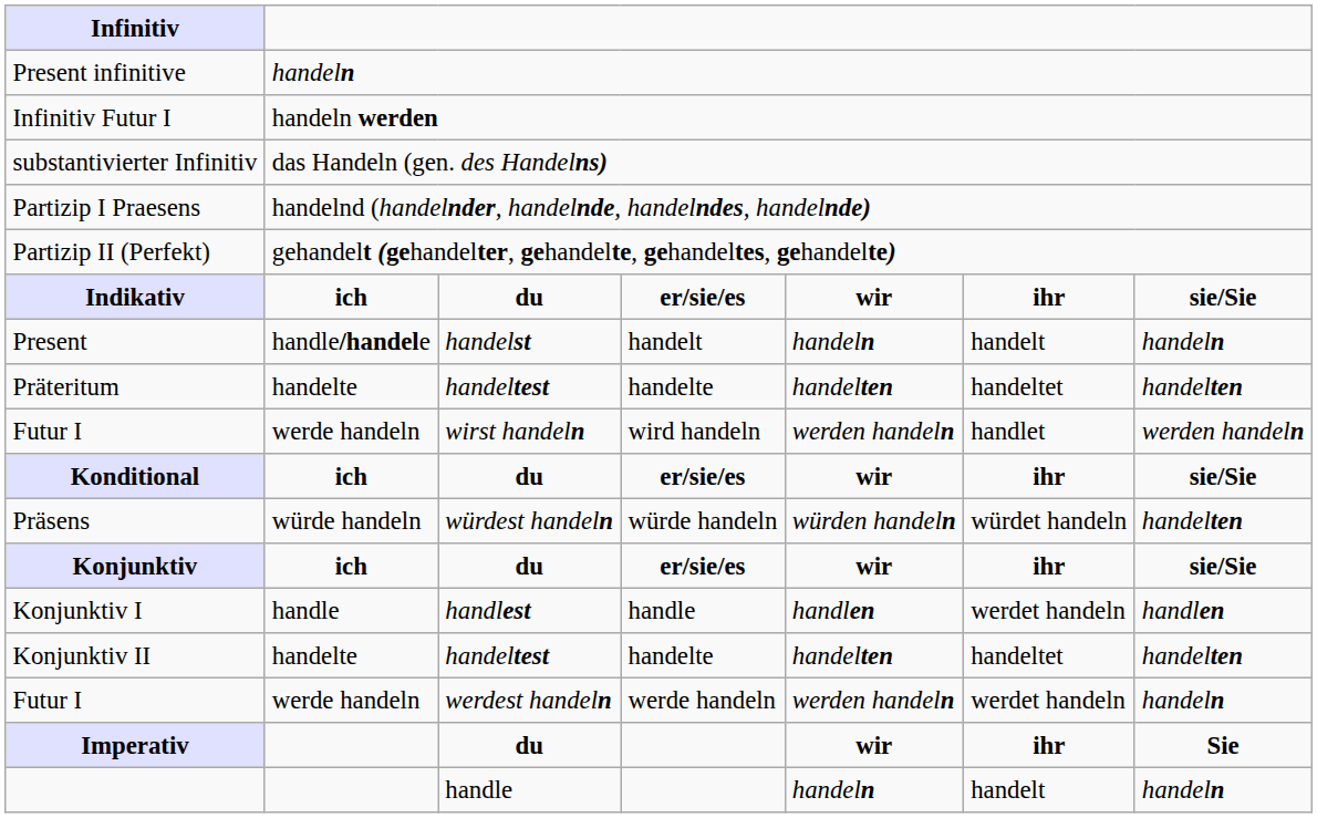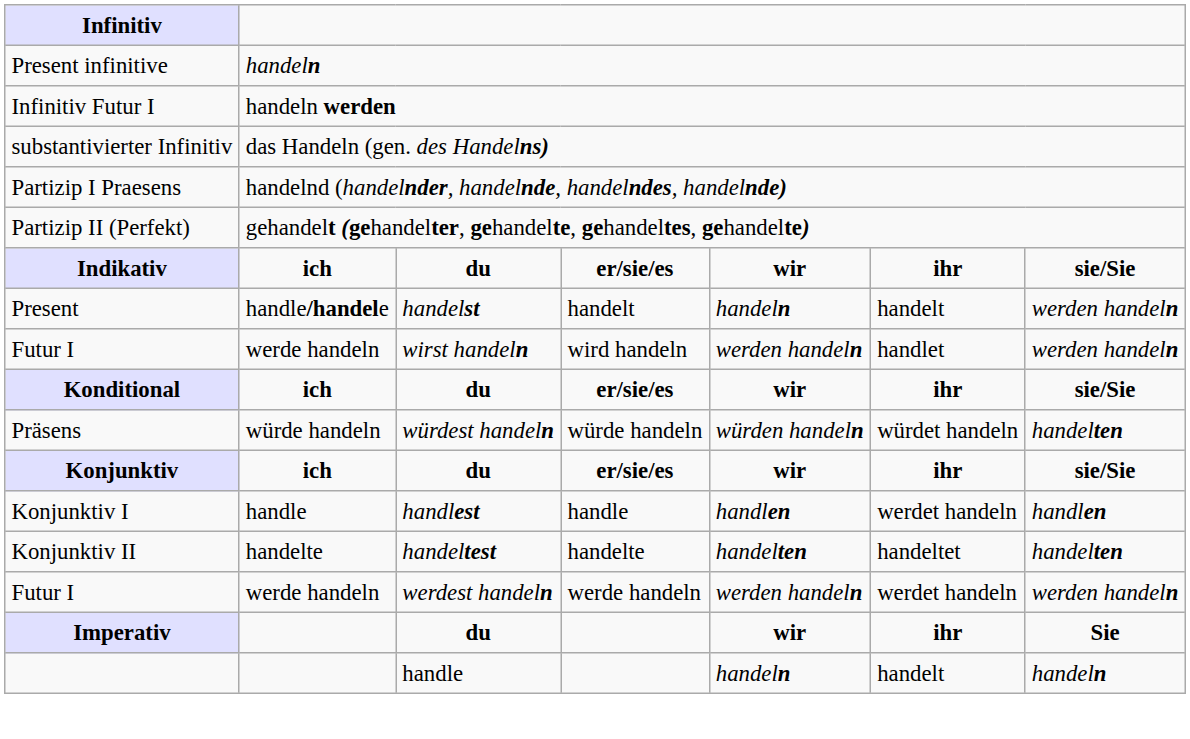Present | column 7: handeln -> werden handeln
- row: Präteritum | handelte | handeltest | handelte | handelten | handeltet | handelten
Futur I / werdest handeln | column 7: handeln -> werden handeln
